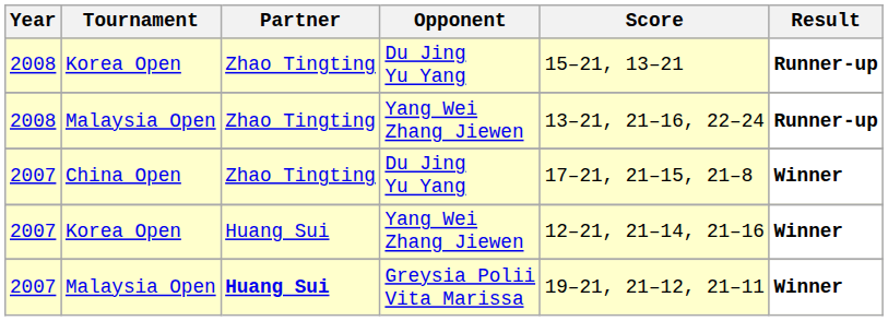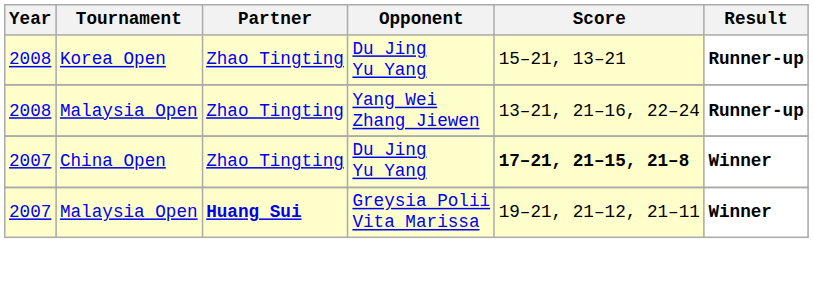China Open | Score: normal -> bold
- row: 2007 | Korea Open | Huang Sui | Yang Wei Zhang Jiewen | 12–21, 21–14, 21–16 | Winner
